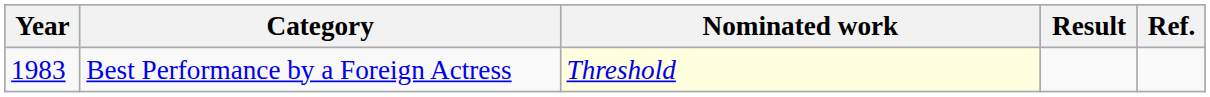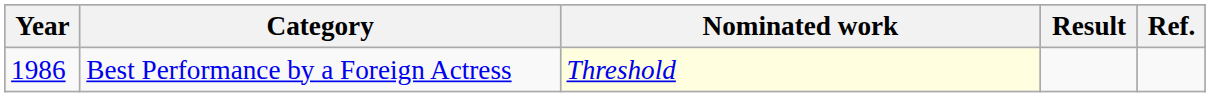Best Performance by a Foreign Actress | Year: 1983 -> 1986
